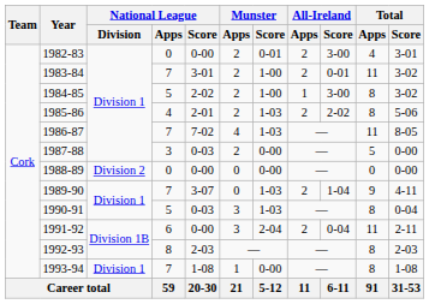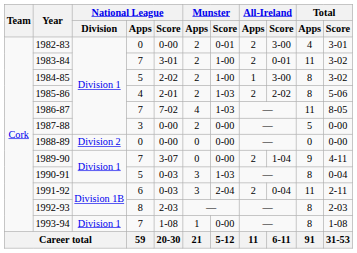1987-88 | National League / Score: 0-03 -> 0-00
1989-90 | Munster / Score: 1-03 -> 0-00
1991-92 | National League / Score: 0-00 -> 0-03
